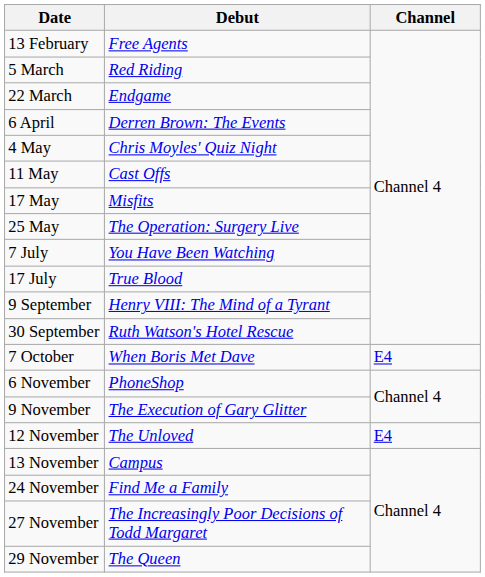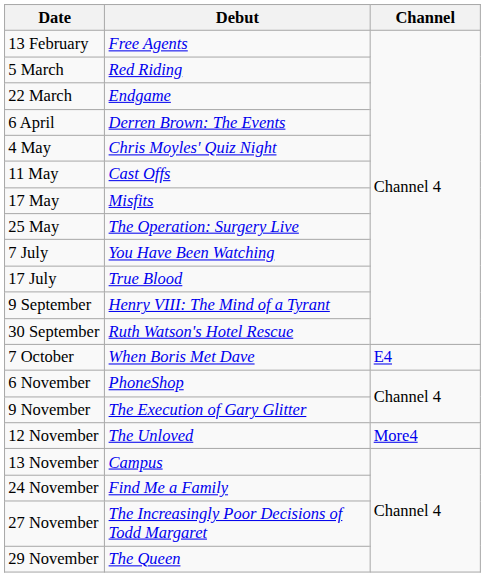12 November | Channel: E4 -> More4
